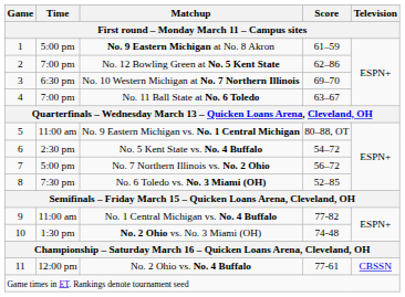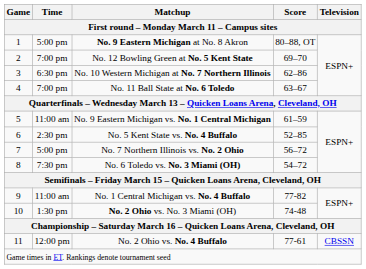No. 9 Eastern Michigan at No. 8 Akron | Score: 61–59 -> 80–88, OT
No. 12 Bowling Green at No. 5 Kent State | Score: 62–86 -> 69–70
No. 10 Western Michigan at No. 7 Northern Illinois | Score: 69–70 -> 62–86
No. 9 Eastern Michigan vs. No. 1 Central Michigan | Score: 80–88, OT -> 61–59
No. 5 Kent State vs. No. 4 Buffalo | Score: 54–72 -> 52–85
No. 6 Toledo vs. No. 3 Miami (OH) | Score: 52–85 -> 54–72
